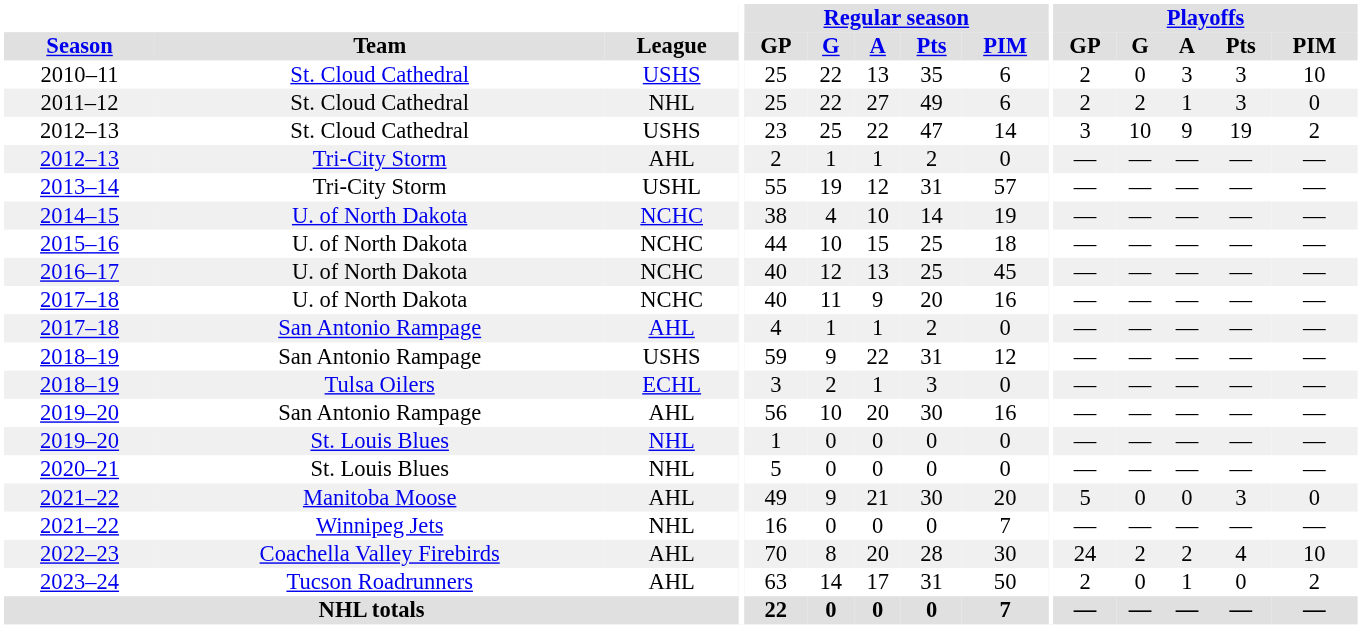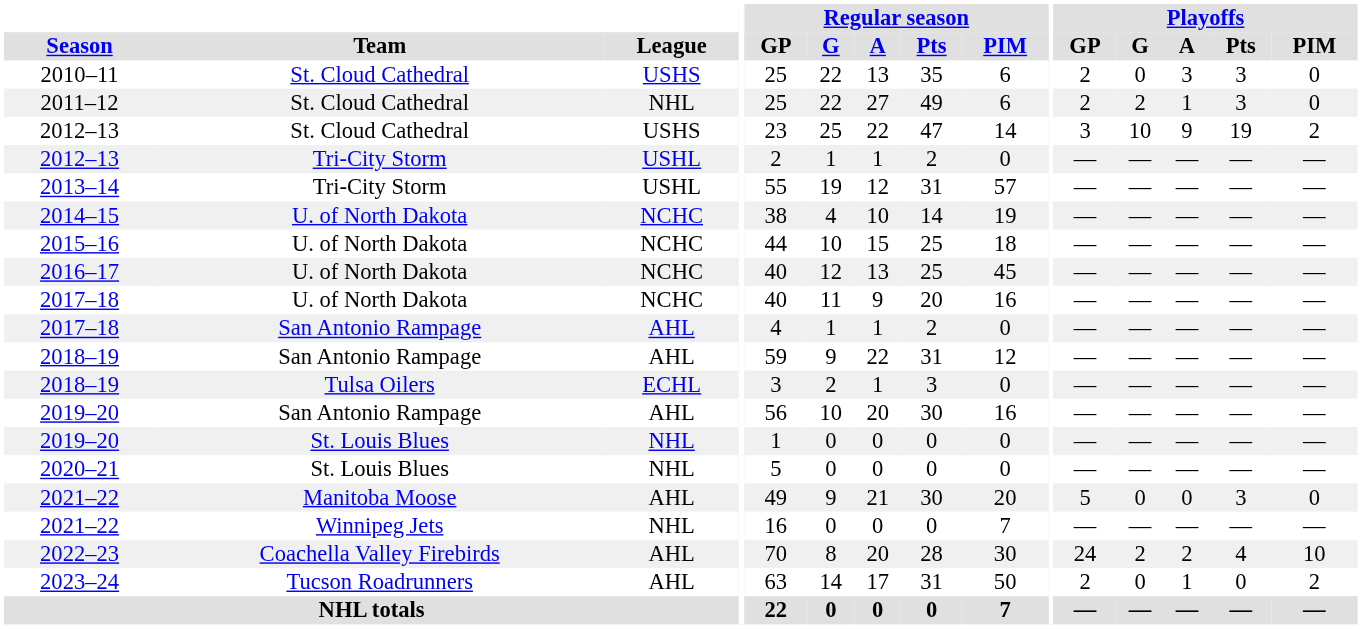2010–11 | Playoffs / PIM: 10 -> 0
2012–13 / Tri-City Storm | League: AHL -> USHL
2018–19 / San Antonio Rampage | League: USHS -> AHL
